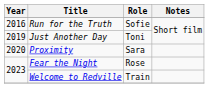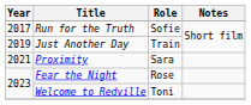Run for the Truth | Year: 2016 -> 2017
Just Another Day | Role: Toni -> Train
Proximity | Year: 2020 -> 2021
Welcome to Redville | Role: Train -> Toni
